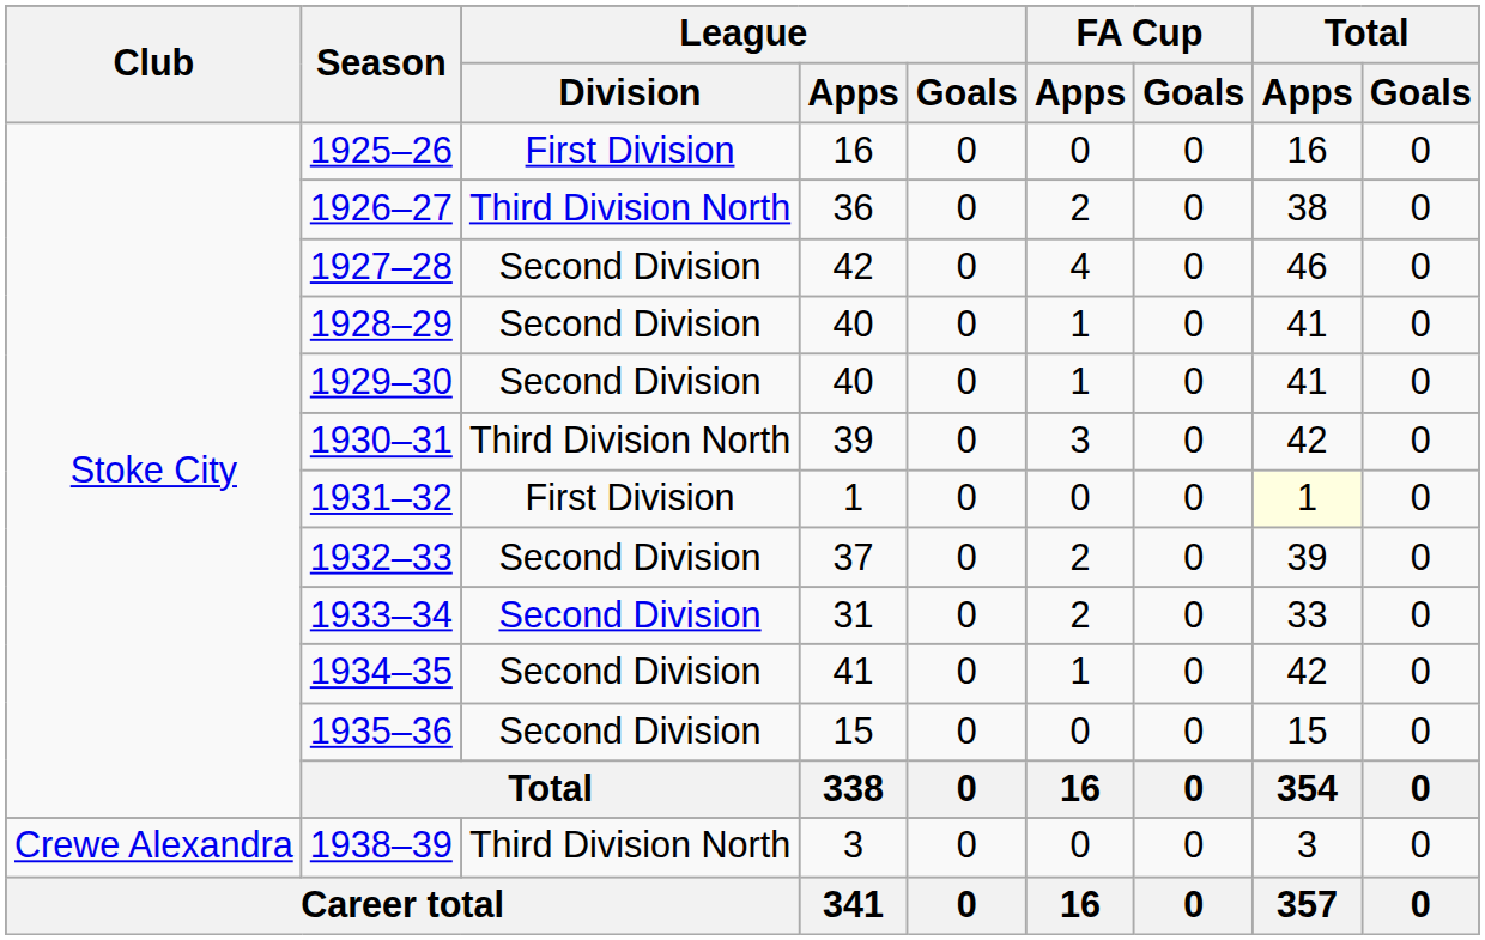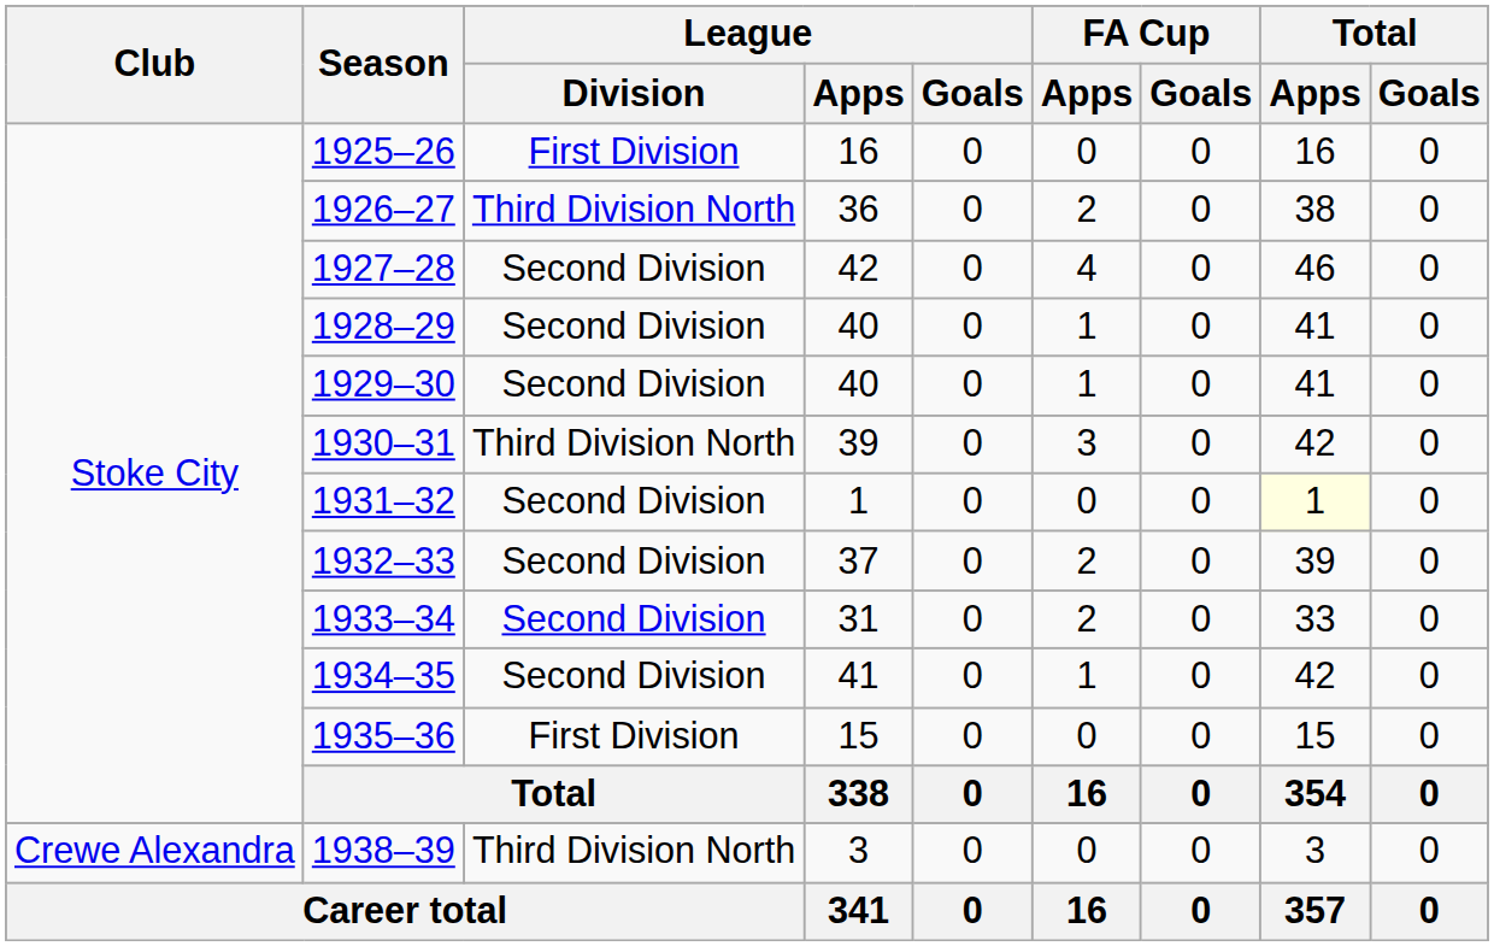1931–32 | League / Division: First Division -> Second Division
1935–36 | League / Division: Second Division -> First Division
